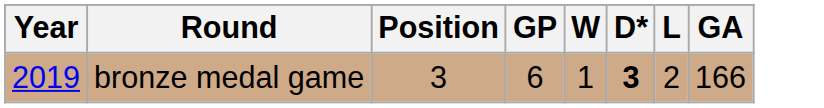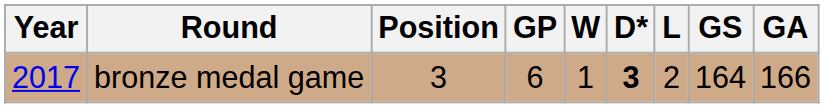+ column: GS | 164
bronze medal game | Year: 2019 -> 2017
